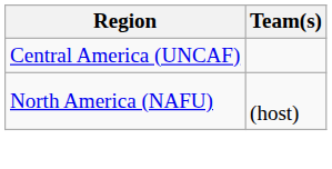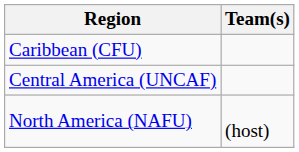+ row: Caribbean (CFU)
